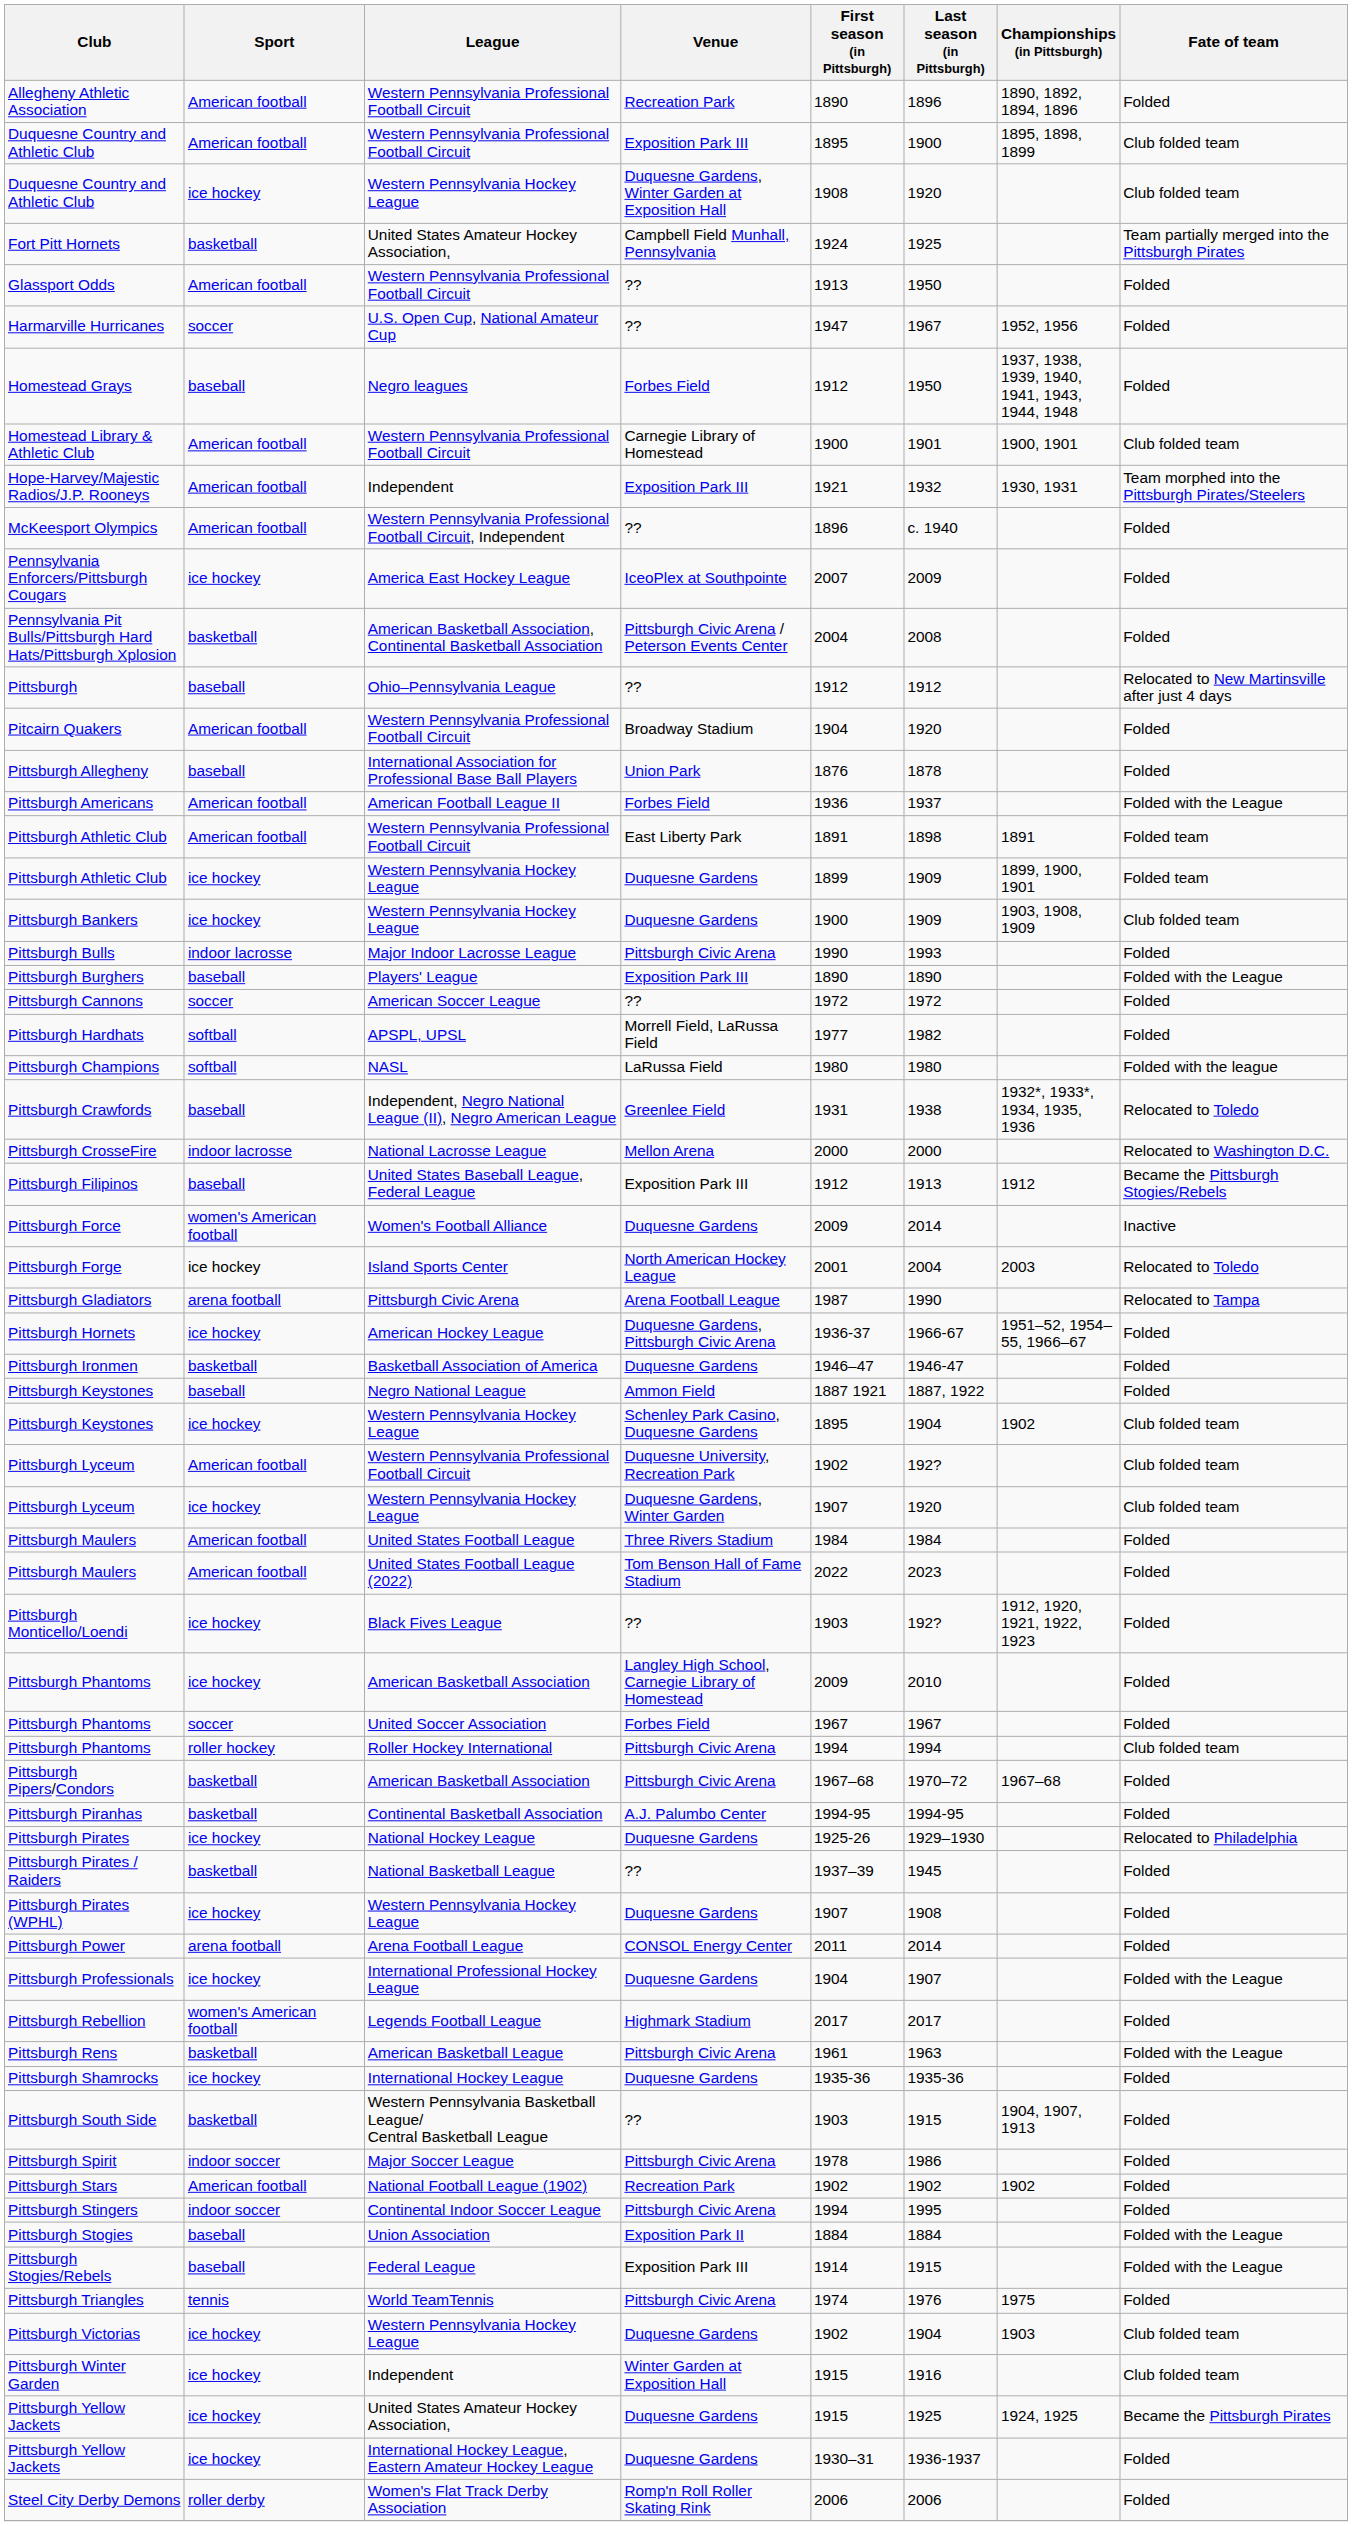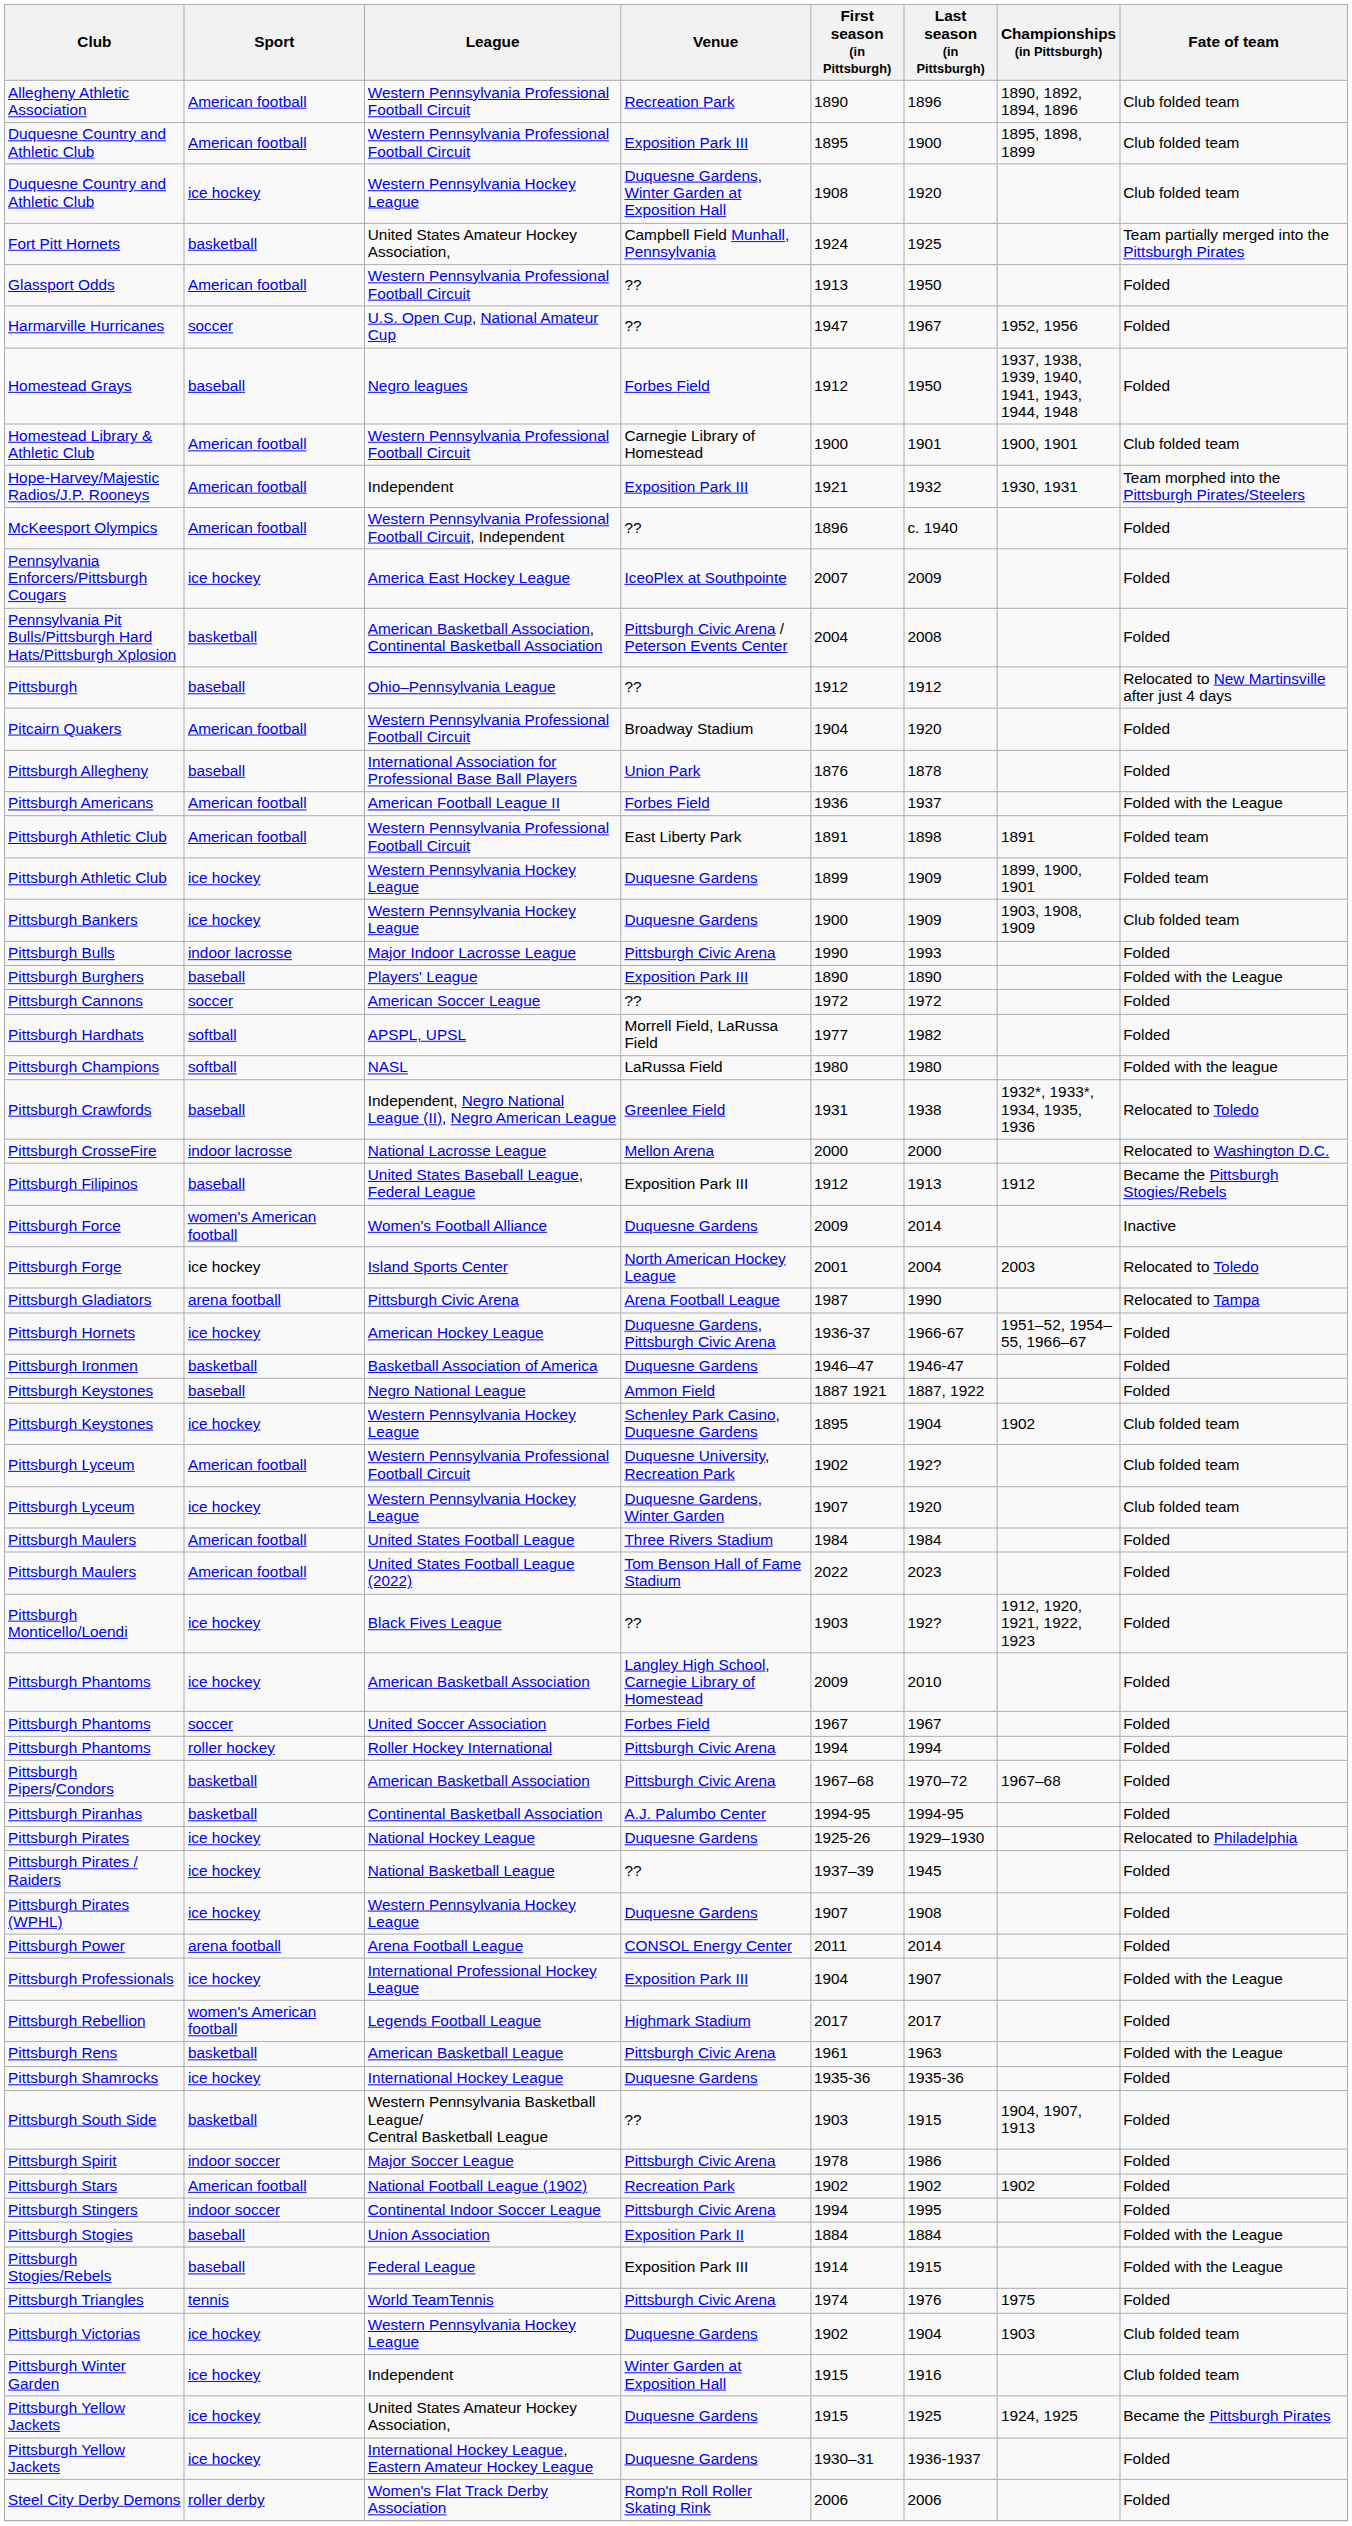Allegheny Athletic Association | Fate of team: Folded -> Club folded team
Pittsburgh Phantoms / Roller Hockey International | Fate of team: Club folded team -> Folded
Pittsburgh Pirates / Raiders | Sport: basketball -> ice hockey
Pittsburgh Professionals | Venue: Duquesne Gardens -> Exposition Park III
